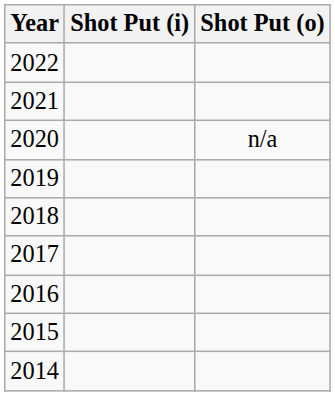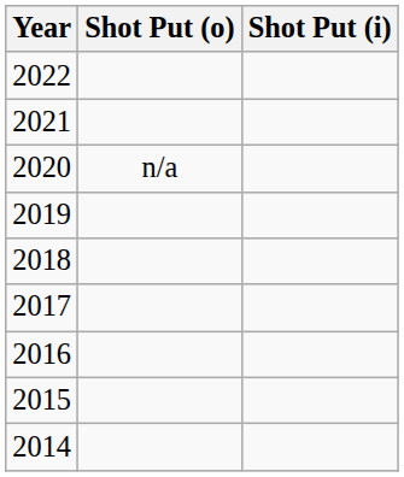columns swapped: Shot Put (o) <-> Shot Put (i)
